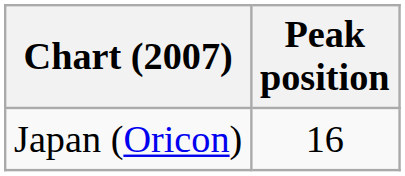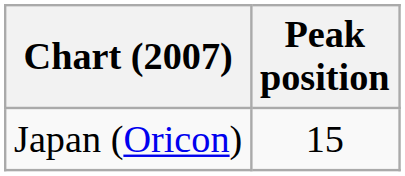Japan (Oricon) | Peak position: 16 -> 15
